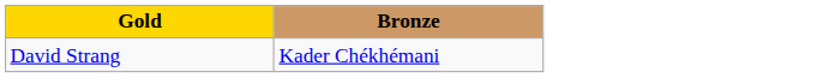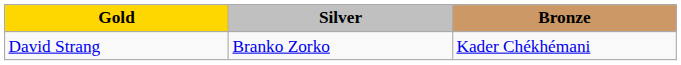+ column: Silver | Branko Zorko
